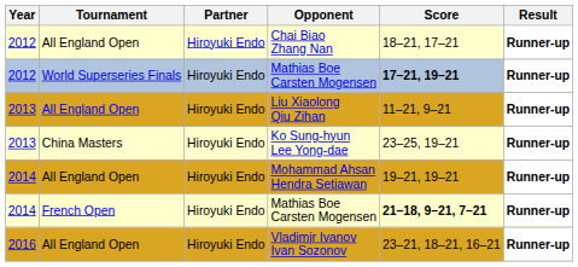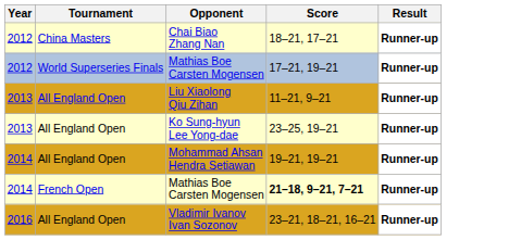- column: Partner | Hiroyuki Endo | Hiroyuki Endo | Hiroyuki Endo | Hiroyuki Endo | Hiroyuki Endo | Hiroyuki Endo | Hiroyuki Endo
Chai Biao Zhang Nan | Tournament: All England Open -> China Masters
2012 / Mathias Boe Carsten Mogensen | Score: bold -> normal
Ko Sung-hyun Lee Yong-dae | Tournament: China Masters -> All England Open
